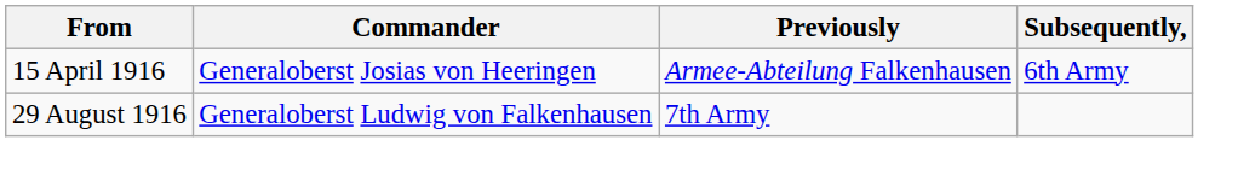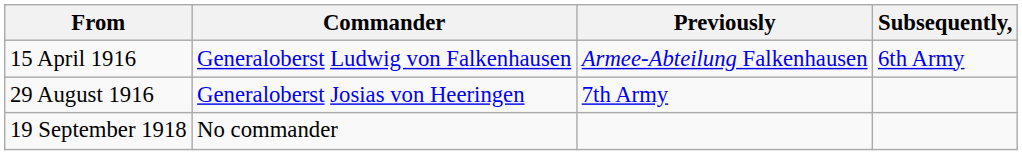15 April 1916 | Commander: Generaloberst Josias von Heeringen -> Generaloberst Ludwig von Falkenhausen
29 August 1916 | Commander: Generaloberst Ludwig von Falkenhausen -> Generaloberst Josias von Heeringen
+ row: 19 September 1918 | No commander
